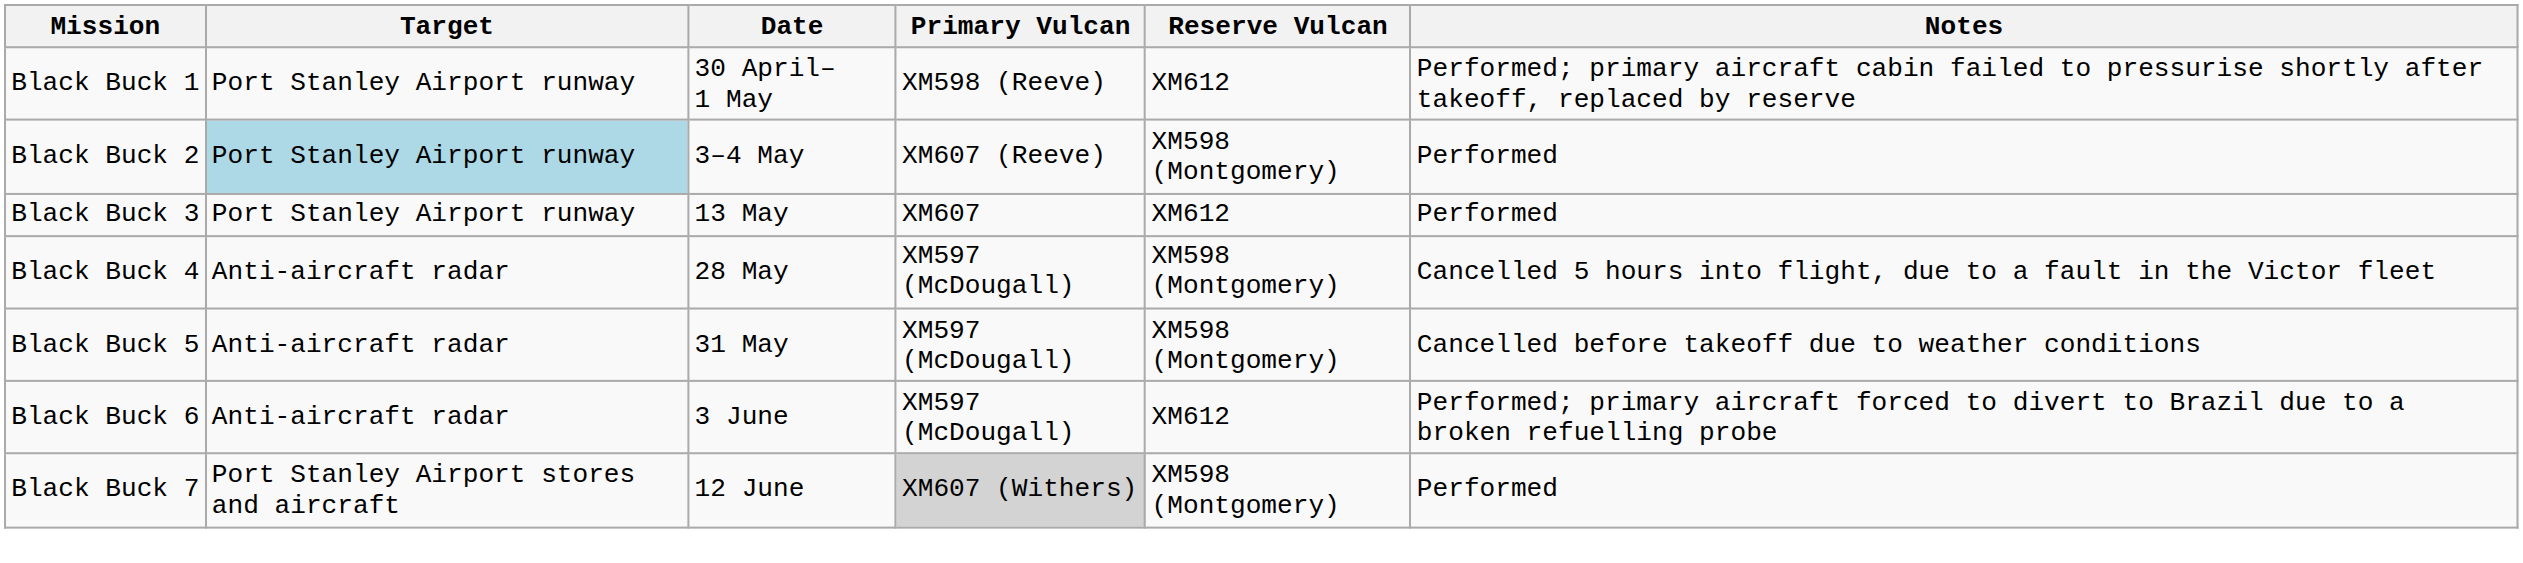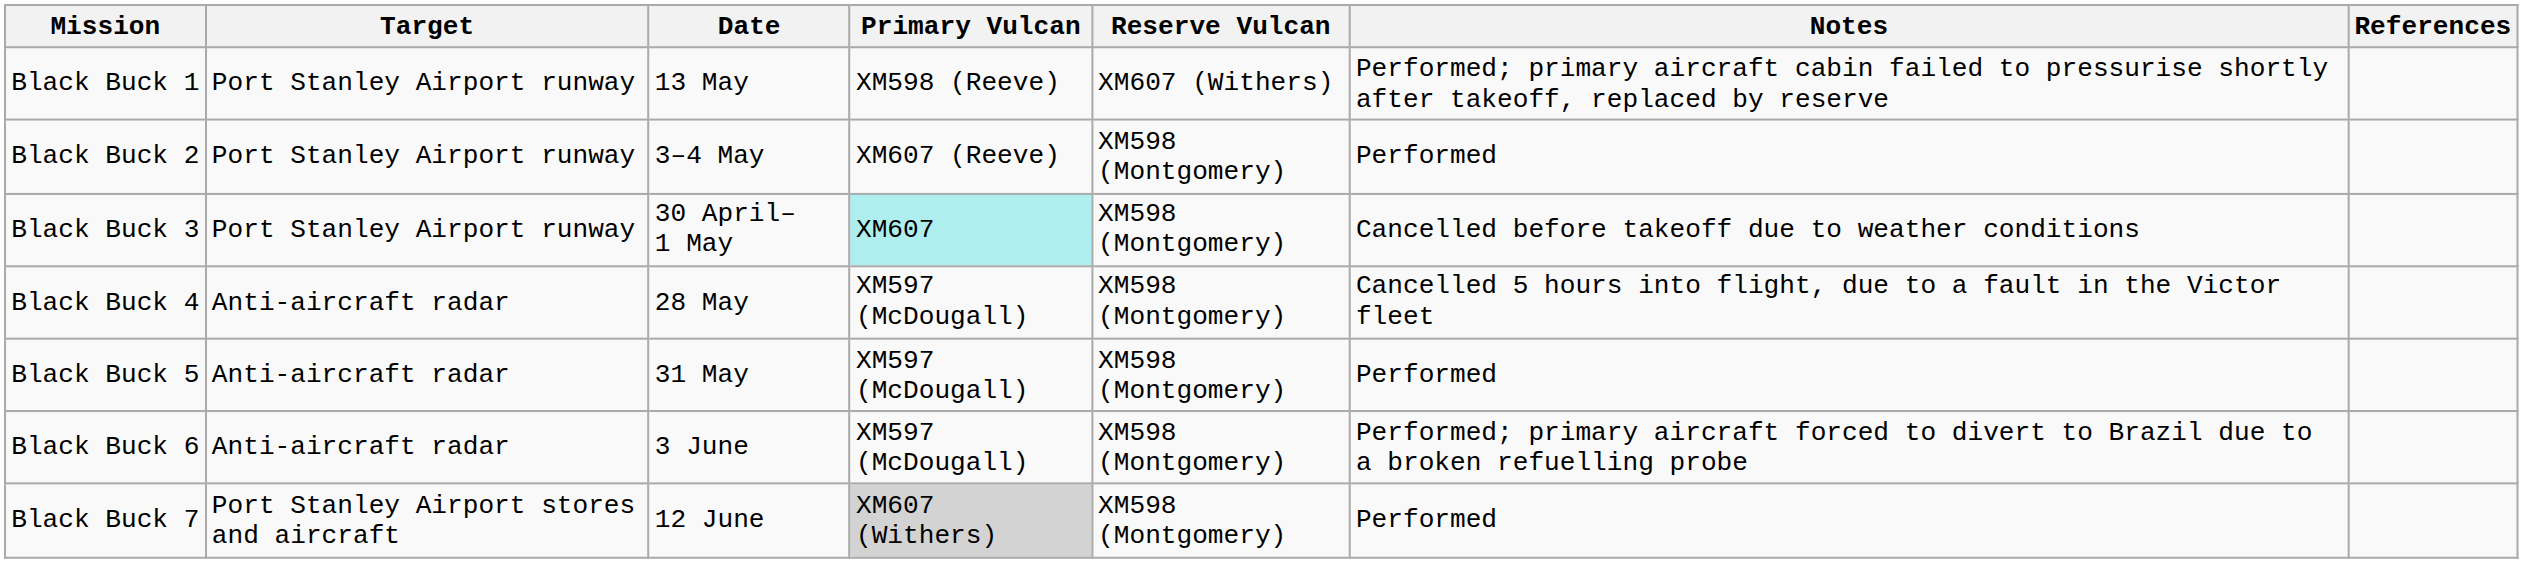+ column: References
Black Buck 1 | Date: 30 April–1 May -> 13 May
Black Buck 1 | Reserve Vulcan: XM612 -> XM607 (Withers)
Black Buck 2 | Target: lightblue background -> no background
Black Buck 3 | Date: 13 May -> 30 April–1 May
Black Buck 3 | Primary Vulcan: no background -> paleturquoise background
Black Buck 3 | Reserve Vulcan: XM612 -> XM598 (Montgomery)
Black Buck 3 | Notes: Performed -> Cancelled before takeoff due to weather conditions
Black Buck 5 | Notes: Cancelled before takeoff due to weather conditions -> Performed
Black Buck 6 | Reserve Vulcan: XM612 -> XM598 (Montgomery)
